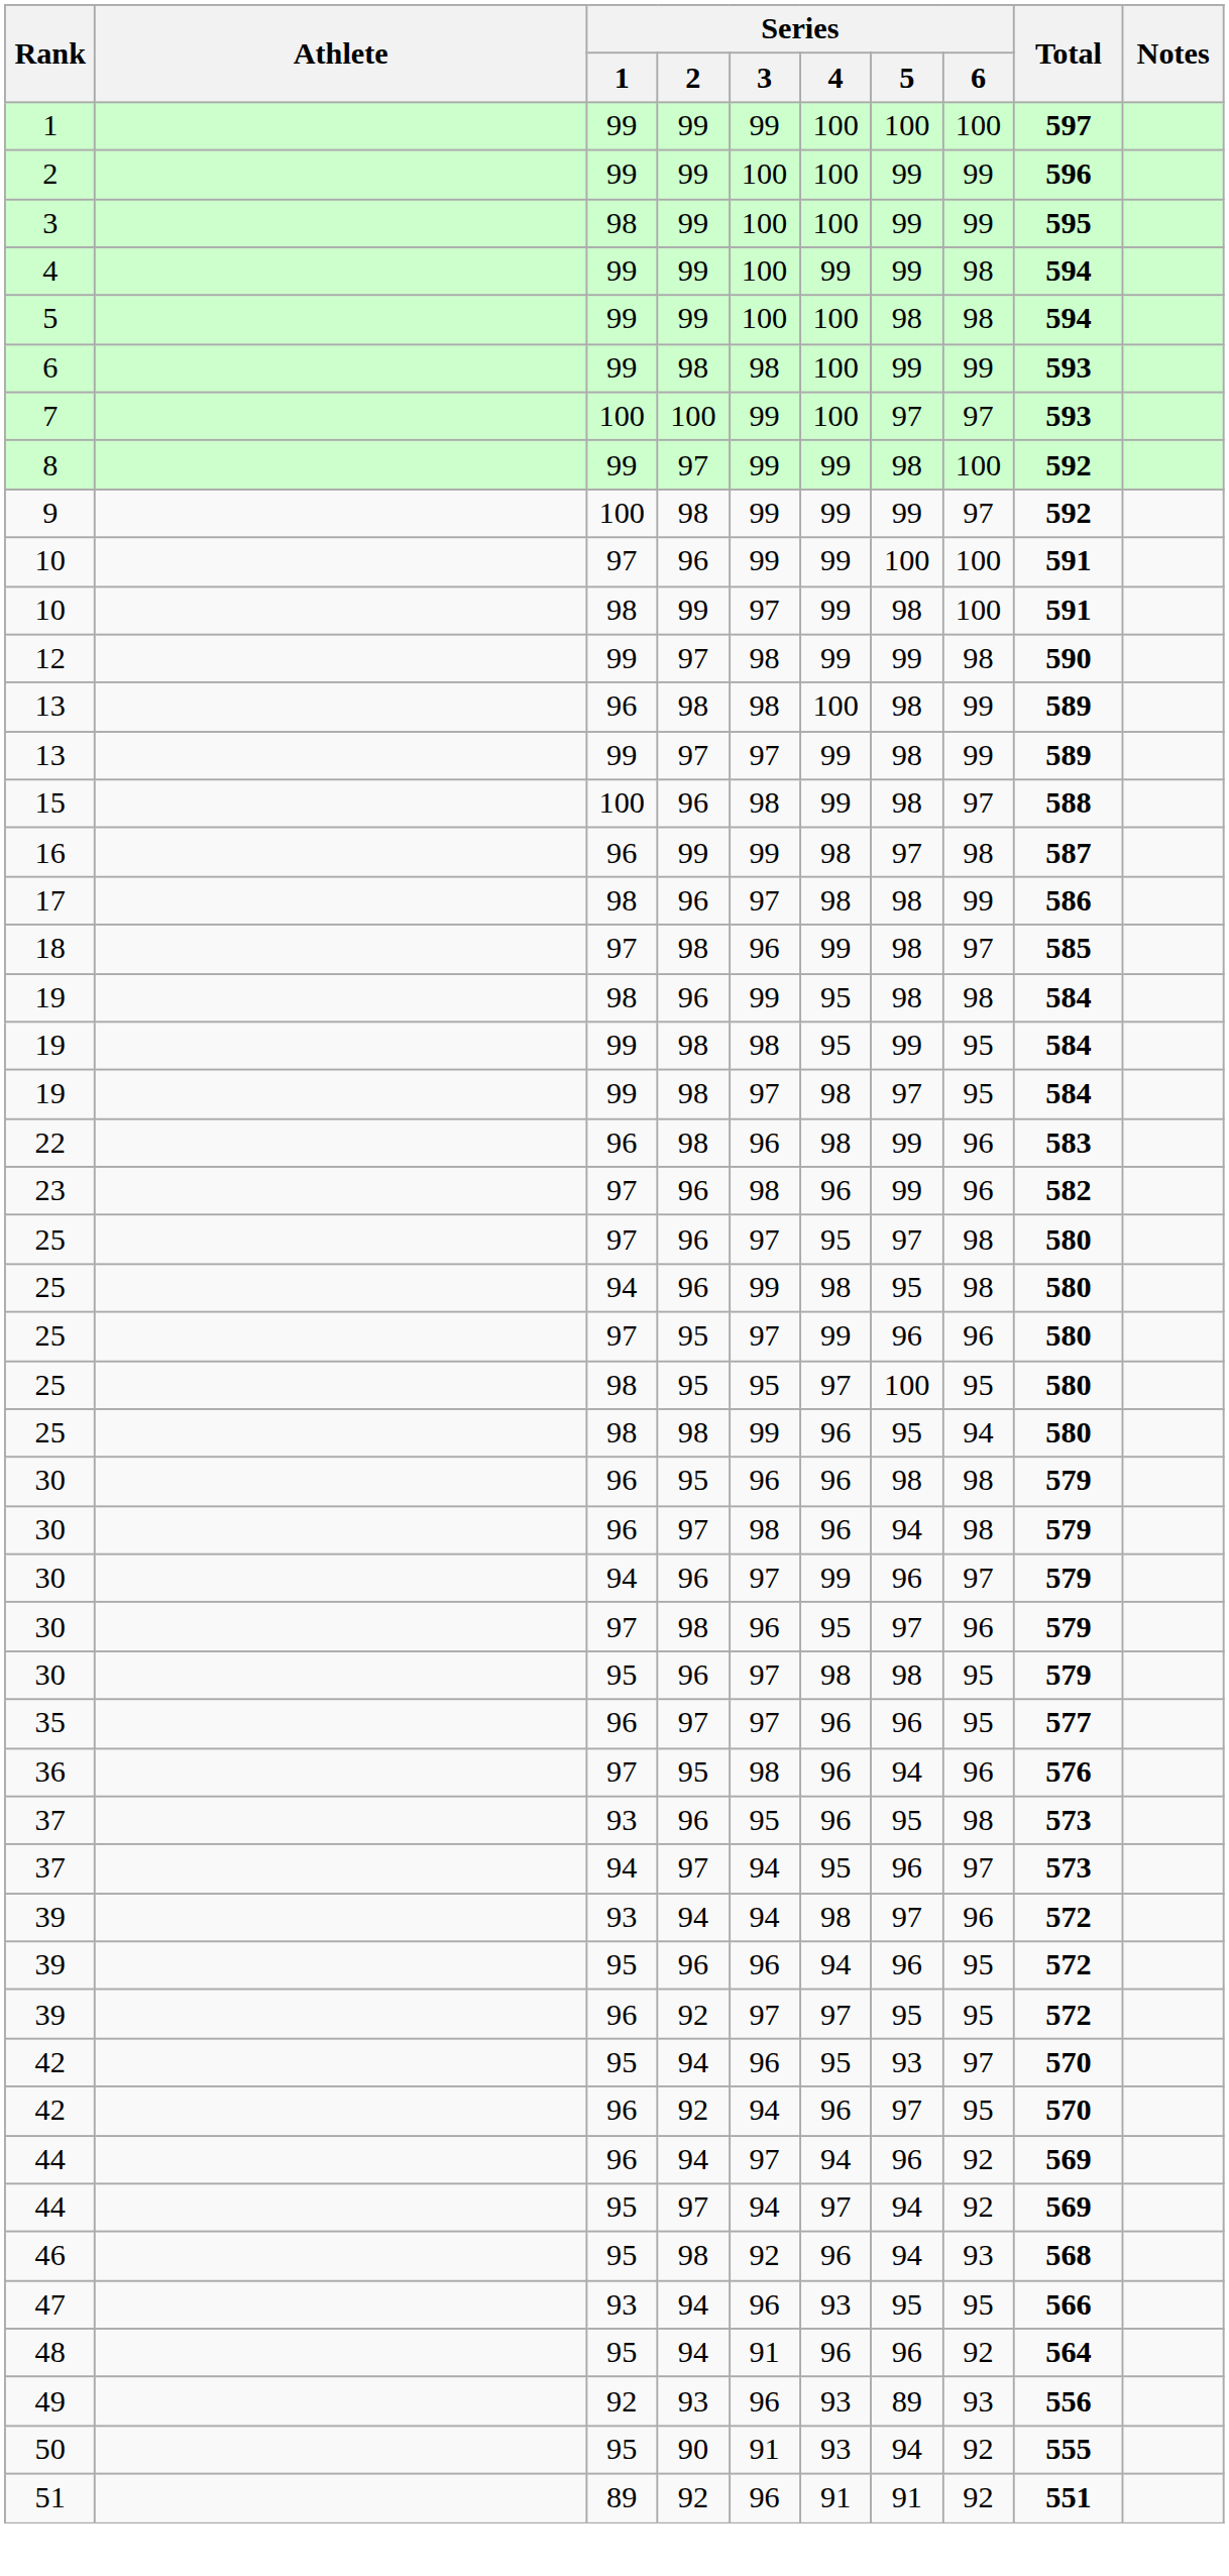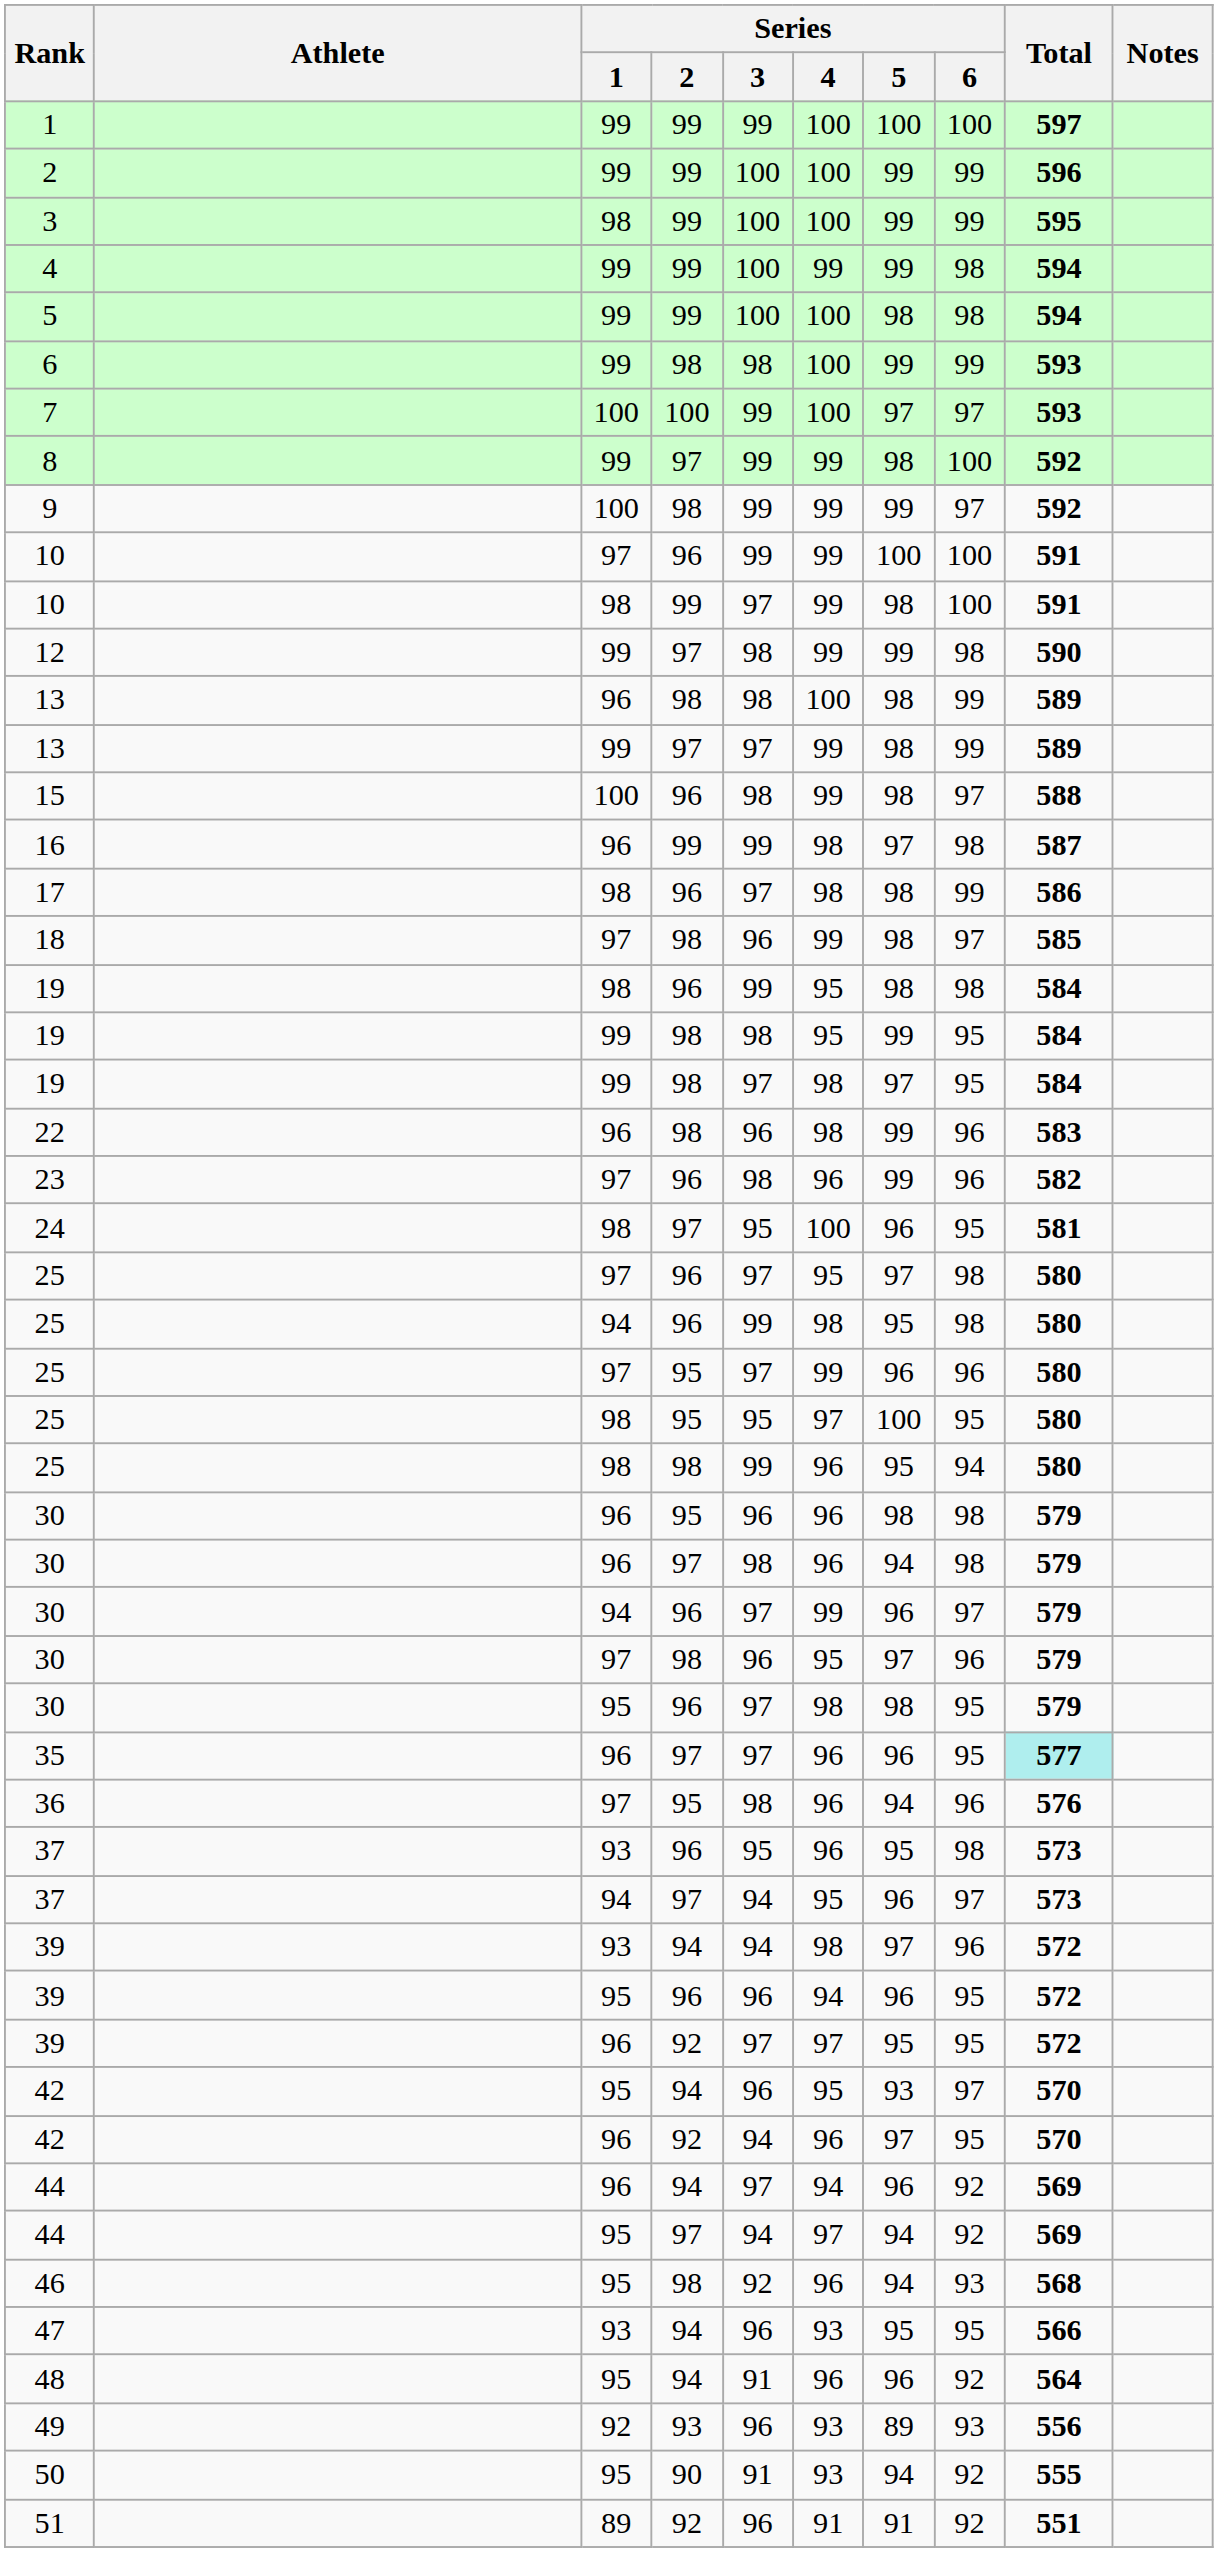+ row: 24 | 98 | 97 | 95 | 100 | 96 | 95 | 581
35 | Total: no background -> paleturquoise background
